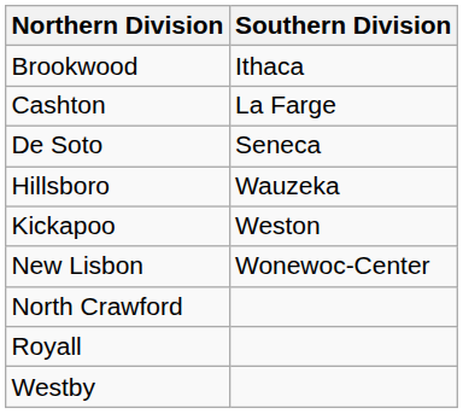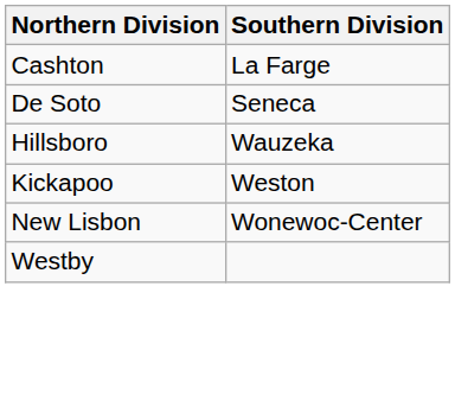- row: Brookwood | Ithaca
- row: North Crawford
- row: Royall
